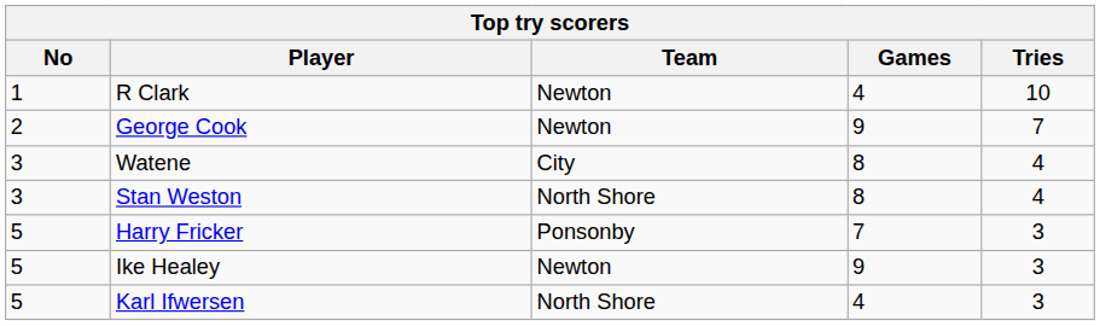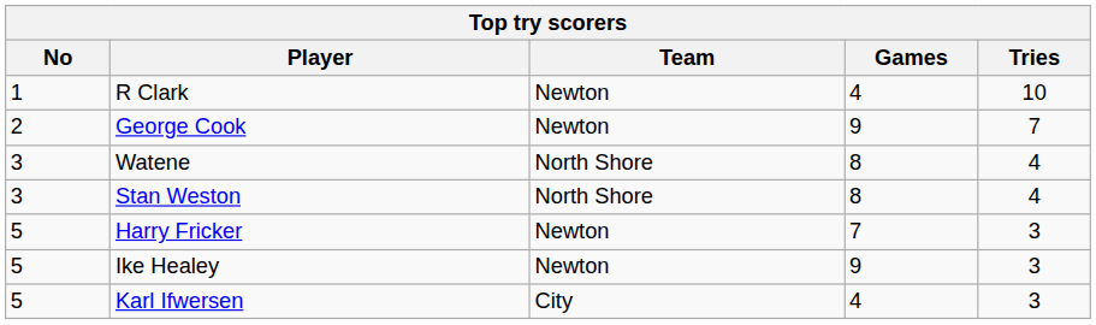Watene | Team: City -> North Shore
Harry Fricker | Team: Ponsonby -> Newton
Karl Ifwersen | Team: North Shore -> City
